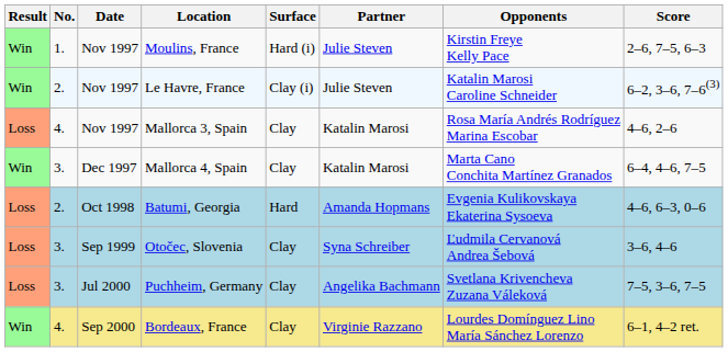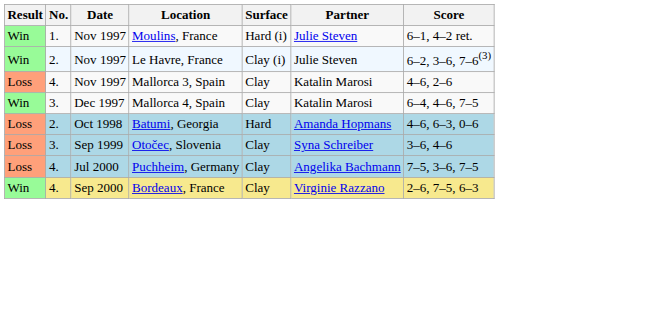- column: Opponents | Kirstin Freye Kelly Pace | Katalin Marosi Caroline Schneider | Rosa María Andrés Rodríguez Marina Escobar | Marta Cano Conchita Martínez Granados | Evgenia Kulikovskaya Ekaterina Sysoeva | Ľudmila Cervanová Andrea Šebová | Svetlana Krivencheva Zuzana Váleková | Lourdes Domínguez Lino María Sánchez Lorenzo
Moulins, France | Score: 2–6, 7–5, 6–3 -> 6–1, 4–2 ret.
Puchheim, Germany | No.: 3. -> 4.
Bordeaux, France | Score: 6–1, 4–2 ret. -> 2–6, 7–5, 6–3
